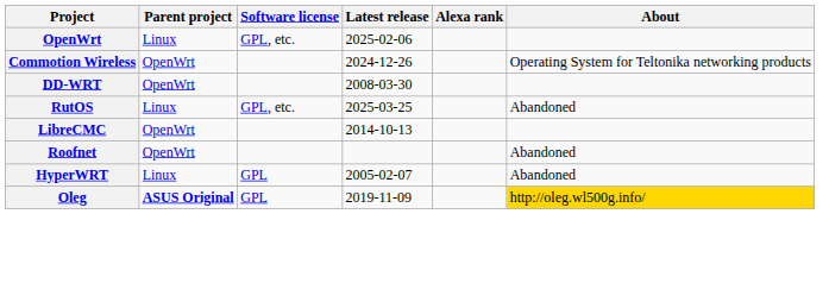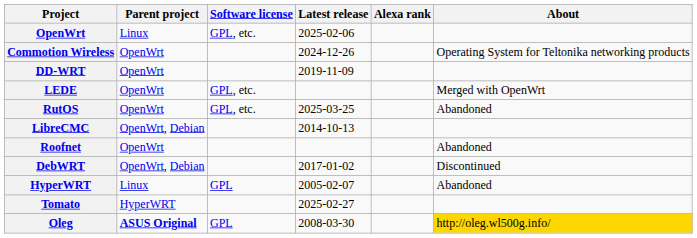DD-WRT | Latest release: 2008-03-30 -> 2019-11-09
+ row: LEDE | OpenWrt | GPL, etc. | Merged with OpenWrt
RutOS | Parent project: Linux -> OpenWrt
LibreCMC | Parent project: OpenWrt -> OpenWrt, Debian
+ row: DebWRT | OpenWrt, Debian | 2017-01-02 | Discontinued
+ row: Tomato | HyperWRT | 2025-02-27
Oleg | Latest release: 2019-11-09 -> 2008-03-30
